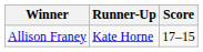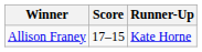columns swapped: Runner-Up <-> Score
